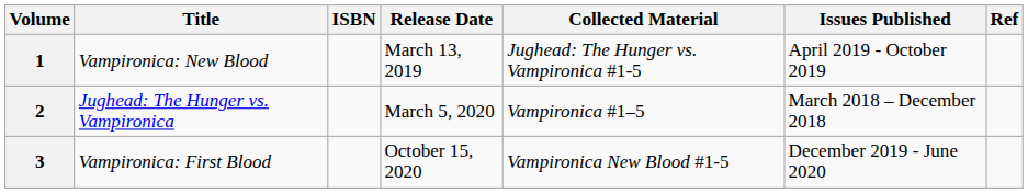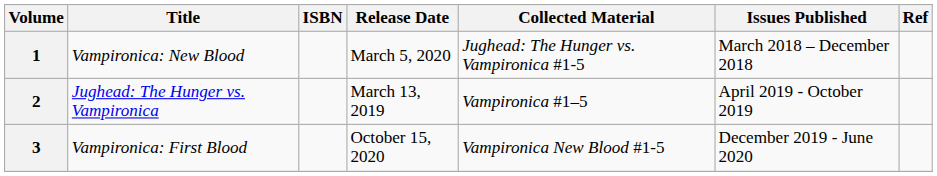1 | Release Date: March 13, 2019 -> March 5, 2020
1 | Issues Published: April 2019 - October 2019 -> March 2018 – December 2018
2 | Release Date: March 5, 2020 -> March 13, 2019
2 | Issues Published: March 2018 – December 2018 -> April 2019 - October 2019
